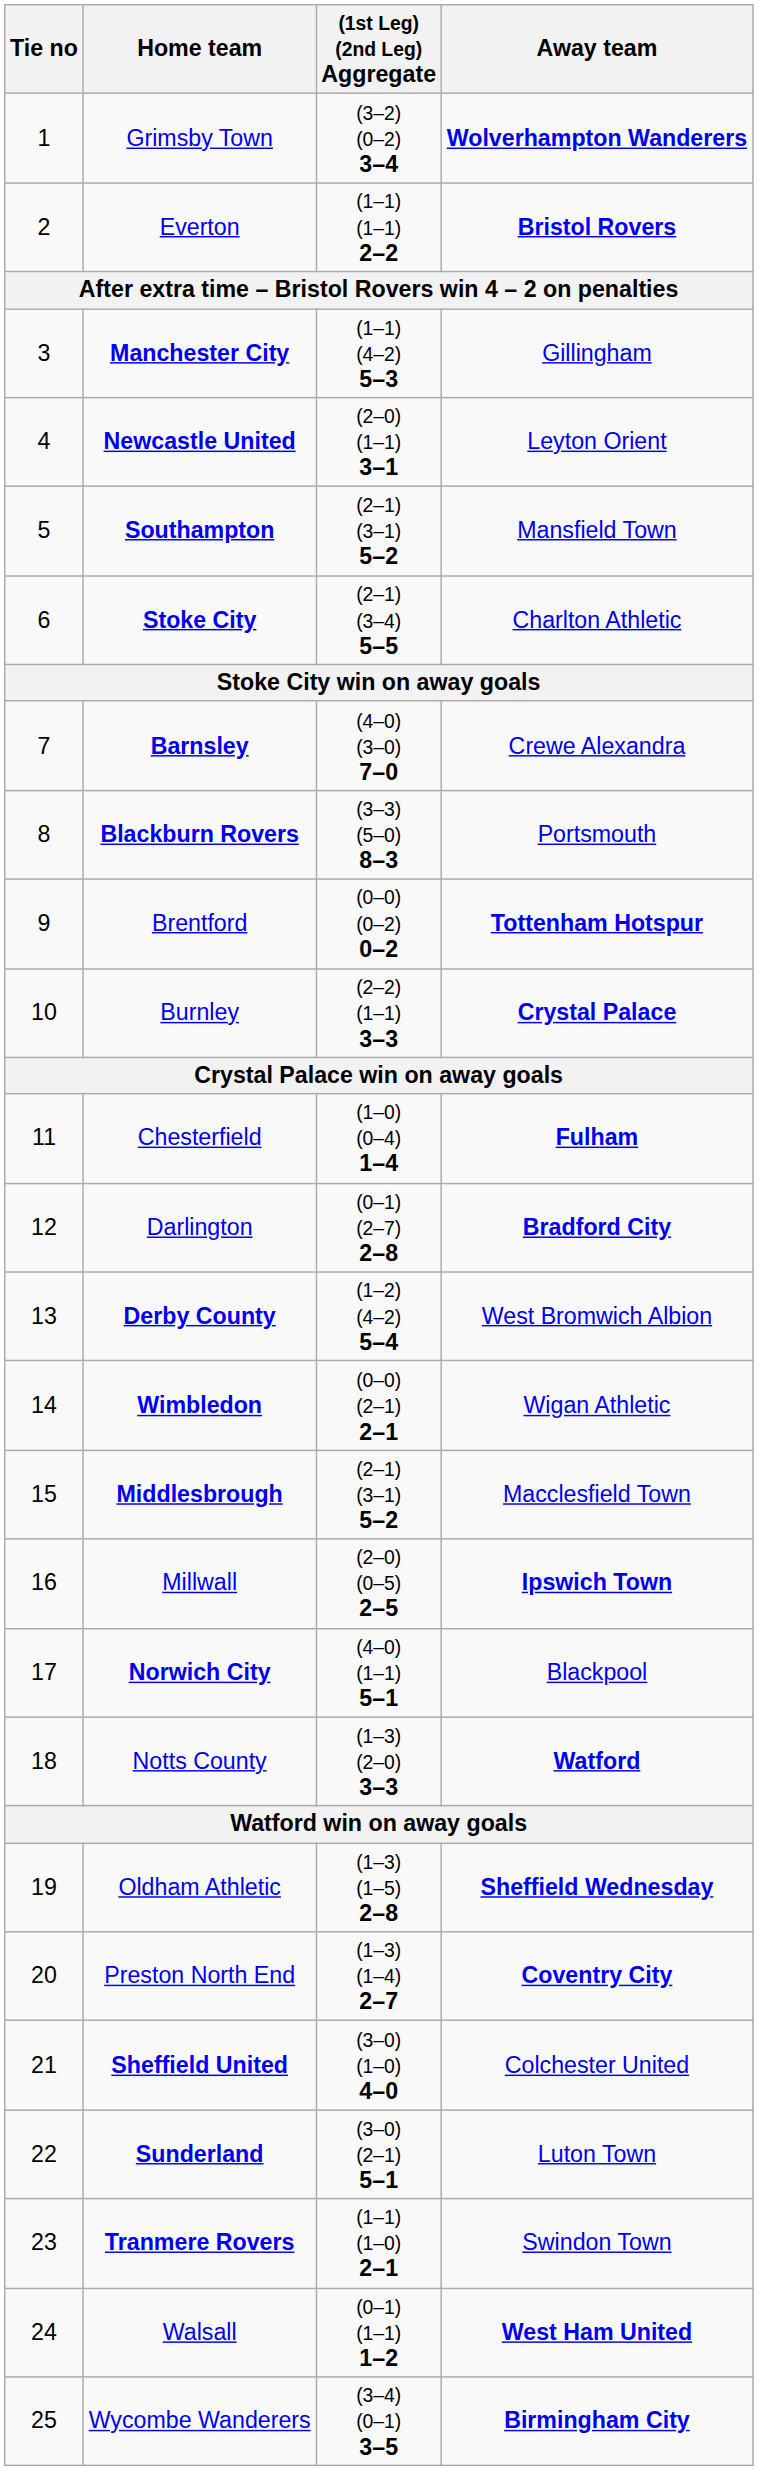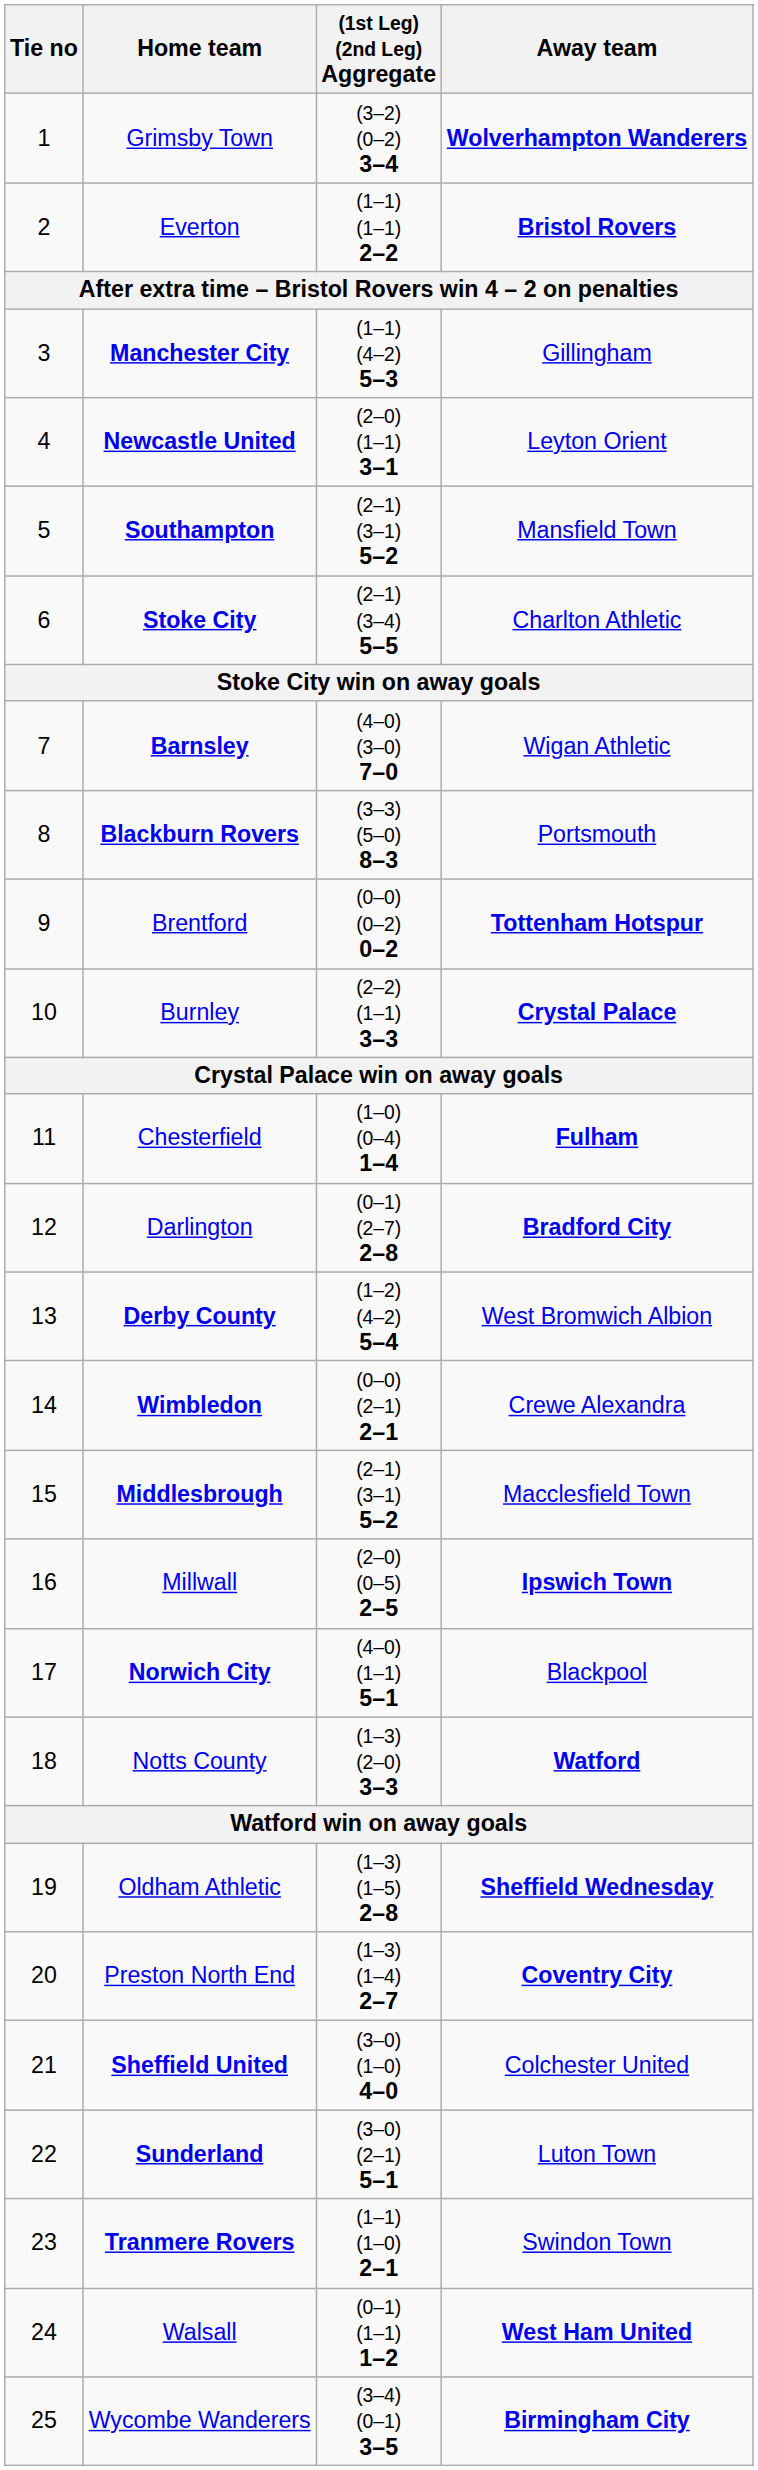Barnsley | Away team: Crewe Alexandra -> Wigan Athletic
Wimbledon | Away team: Wigan Athletic -> Crewe Alexandra
